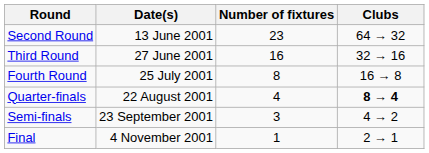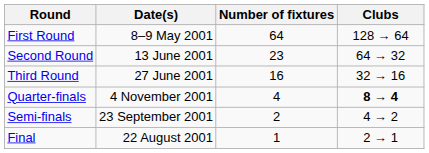+ row: First Round | 8–9 May 2001 | 64 | 128 → 64
- row: Fourth Round | 25 July 2001 | 8 | 16 → 8
Quarter-finals | Date(s): 22 August 2001 -> 4 November 2001
Semi-finals | Number of fixtures: 3 -> 2
Final | Date(s): 4 November 2001 -> 22 August 2001
